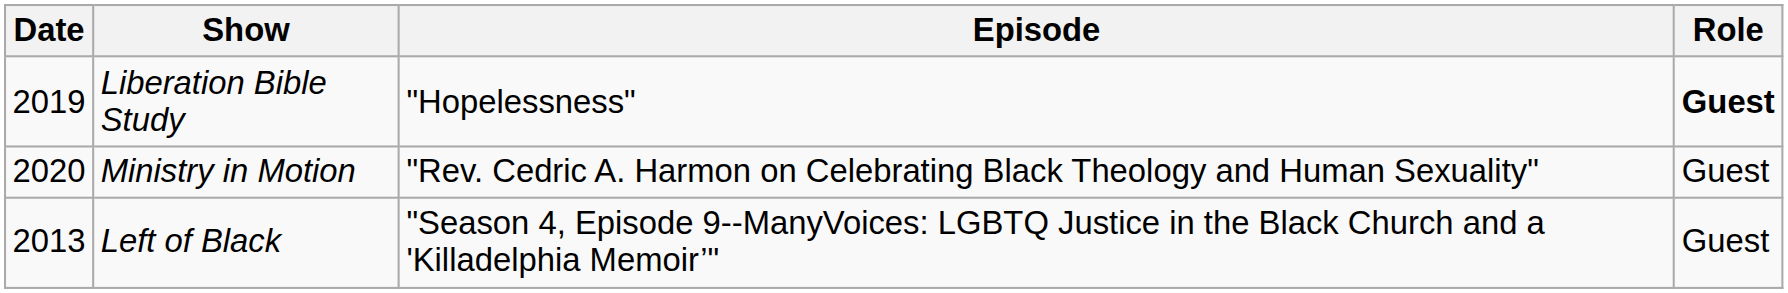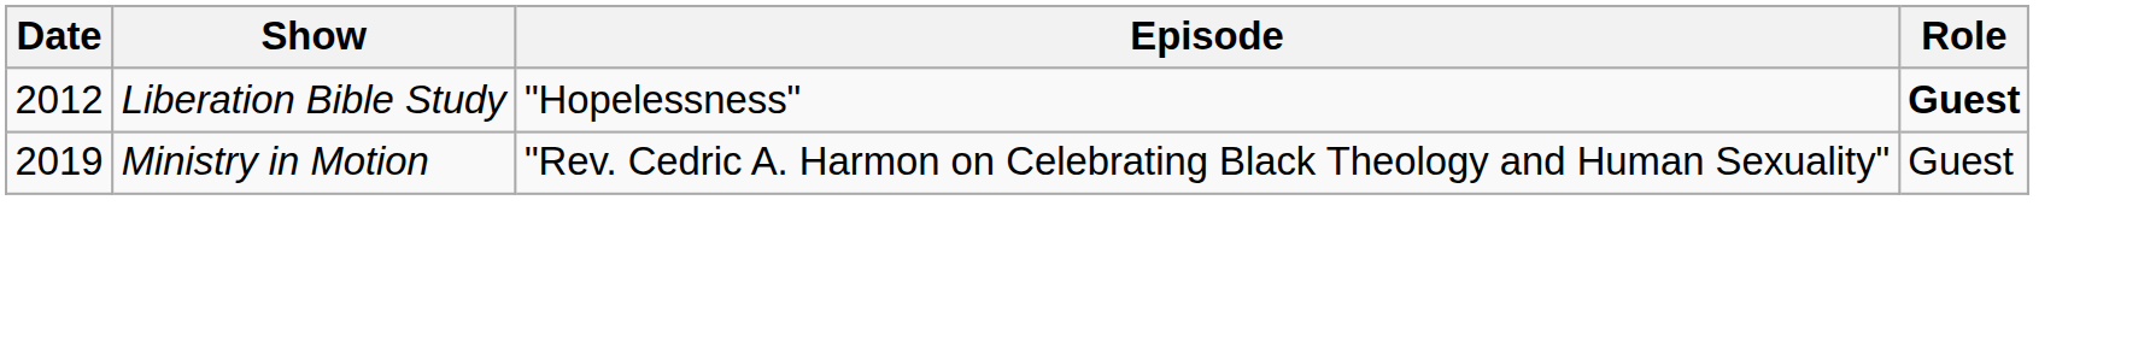Liberation Bible Study | Date: 2019 -> 2012
Ministry in Motion | Date: 2020 -> 2019
- row: 2013 | Left of Black | "Season 4, Episode 9--ManyVoices: LGBTQ Justice in the Black Church and a 'Killadelphia Memoir’" | Guest
